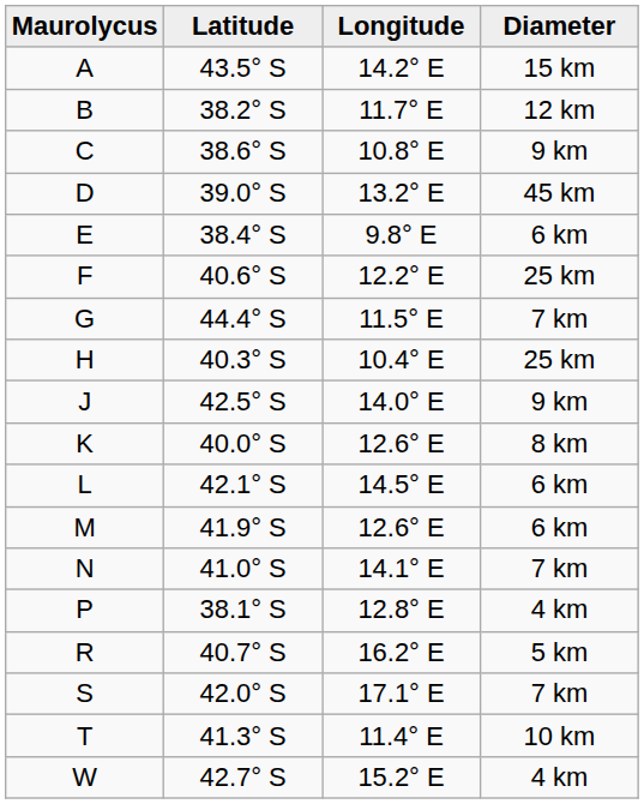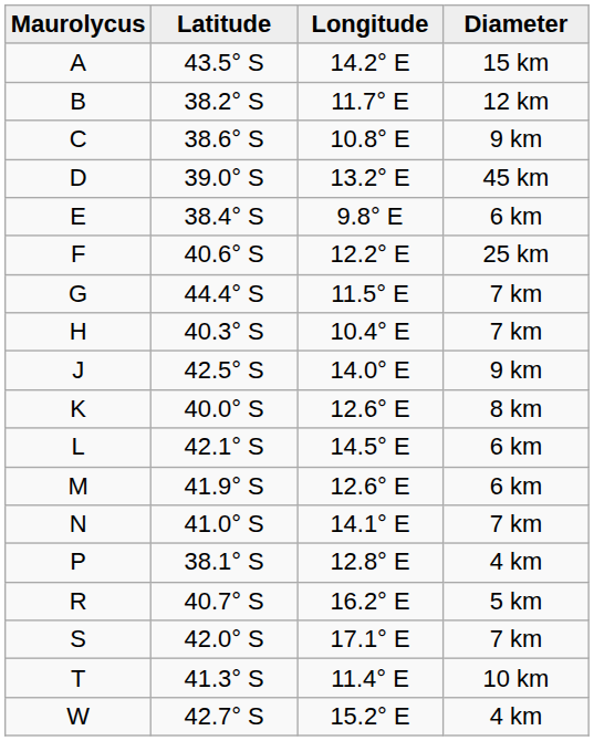H | Diameter: 25 km -> 7 km
